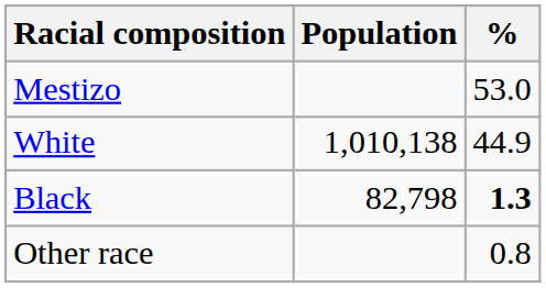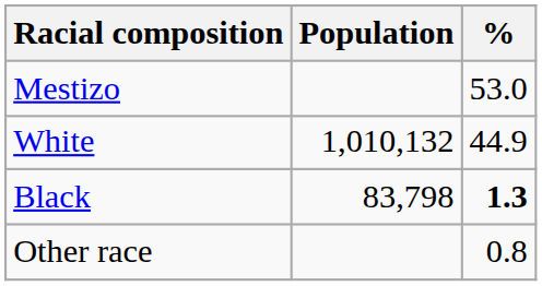White | Population: 1,010,138 -> 1,010,132
Black | Population: 82,798 -> 83,798
